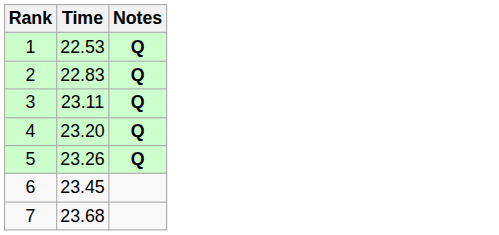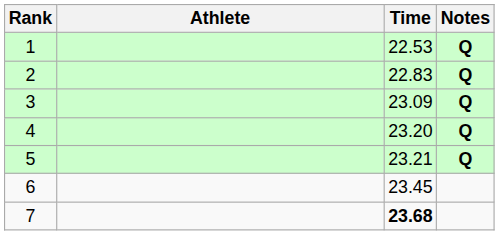+ column: Athlete
3 | Time: 23.11 -> 23.09
5 | Time: 23.26 -> 23.21
7 | Time: normal -> bold
